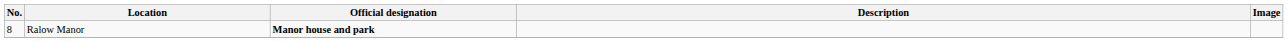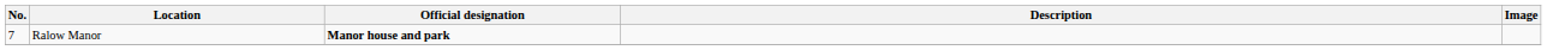Ralow Manor | No.: 8 -> 7
